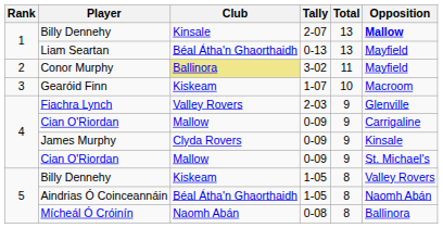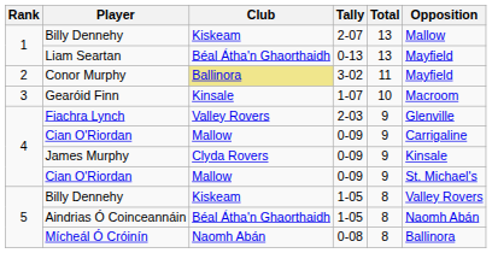Billy Dennehy / 2-07 | Club: Kinsale -> Kiskeam
Billy Dennehy / 2-07 | Opposition: bold -> normal
Gearóid Finn | Club: Kiskeam -> Kinsale
